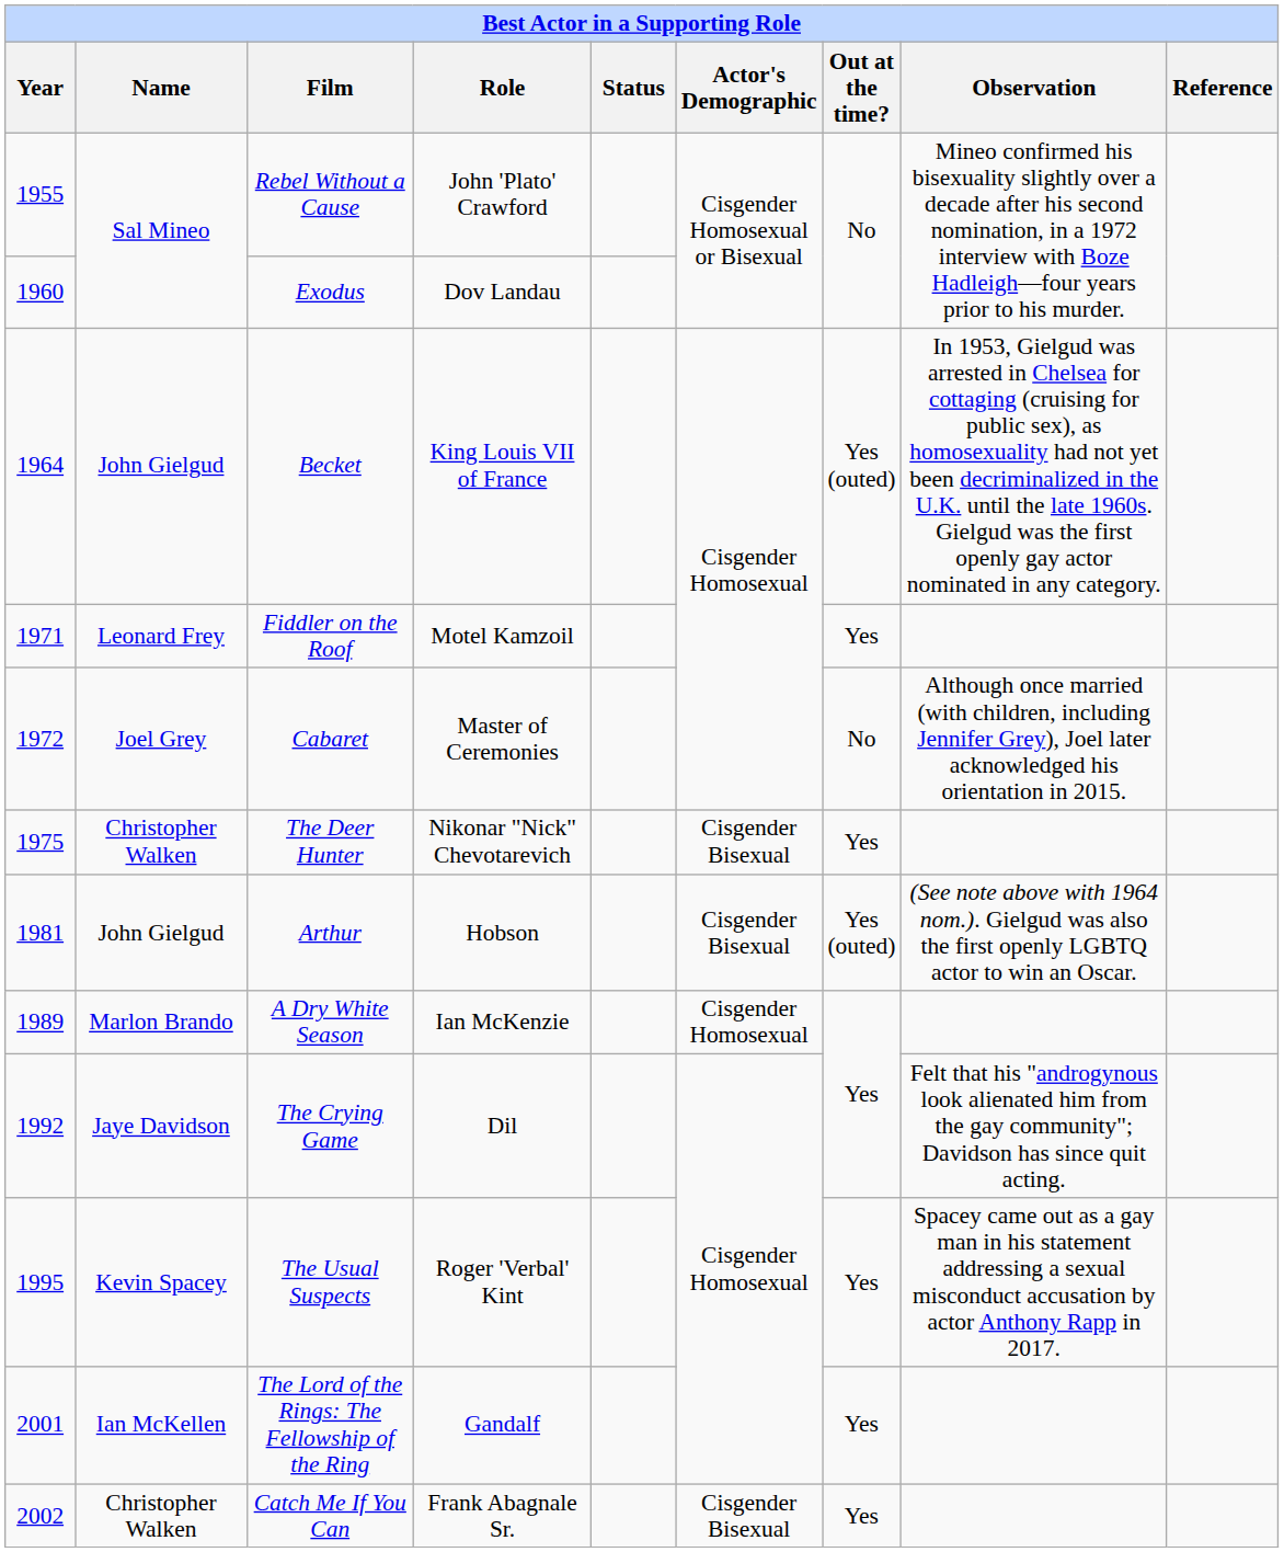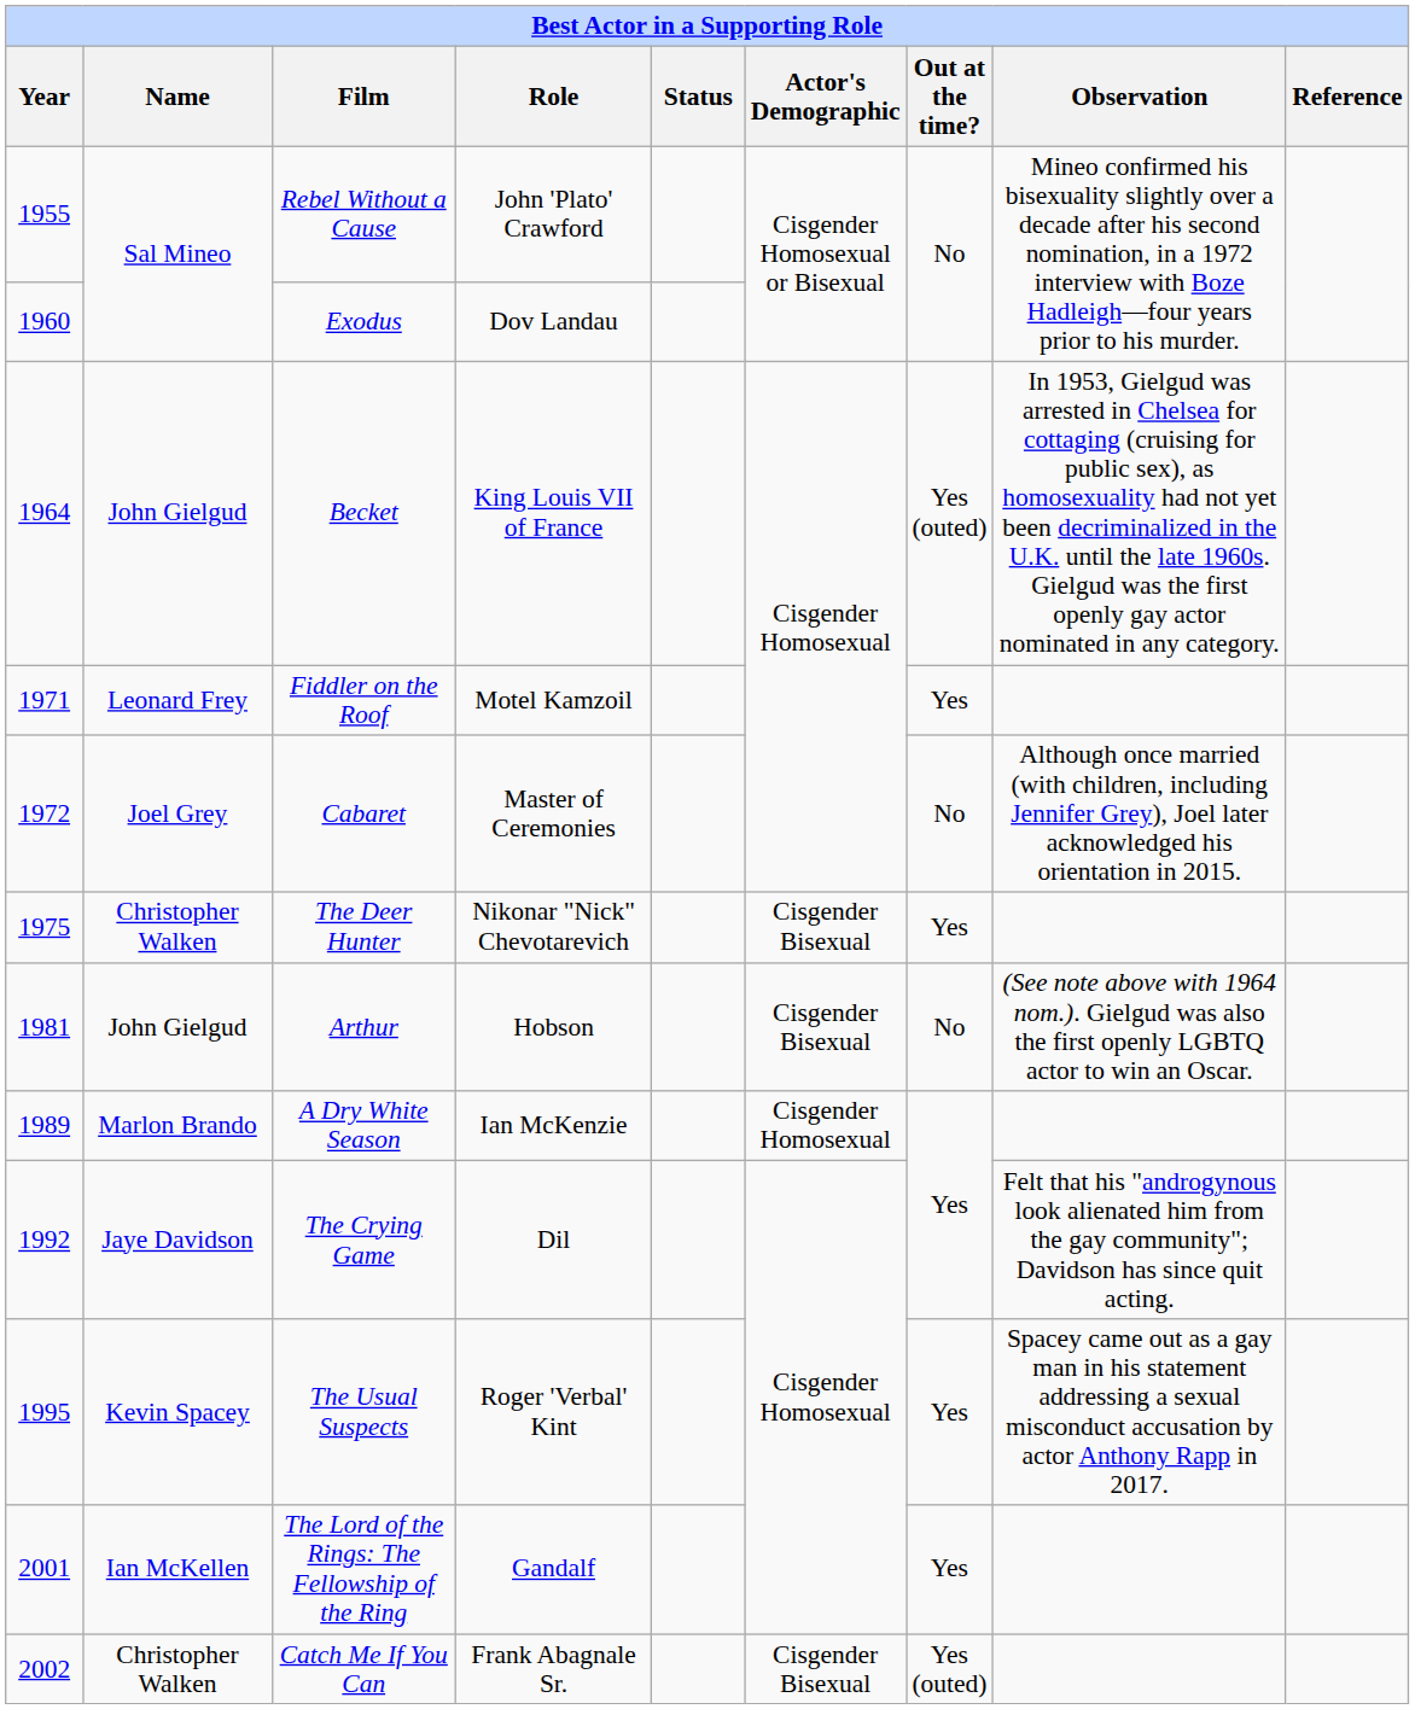Arthur | Out at the time?: Yes (outed) -> No
Catch Me If You Can | Out at the time?: Yes -> Yes (outed)
